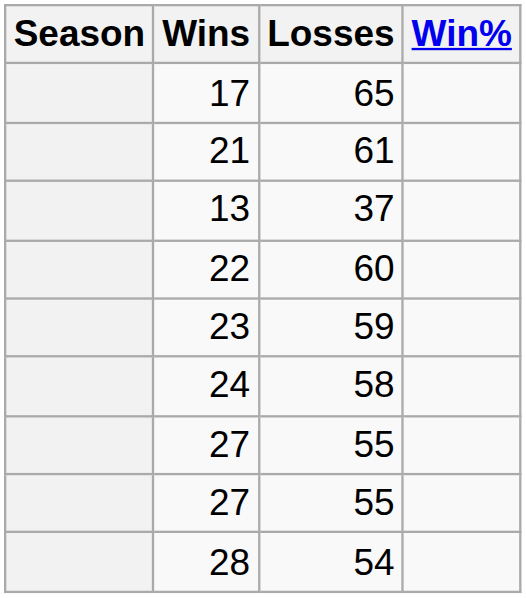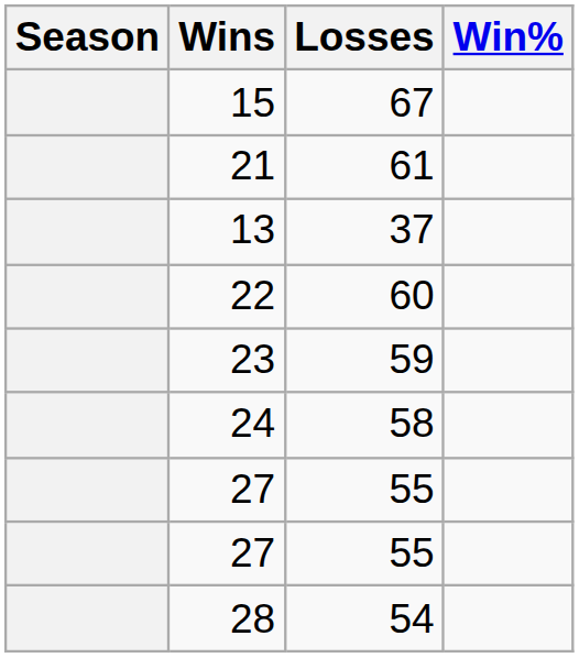+ row: 15 | 67
- row: 17 | 65
